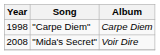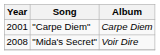"Carpe Diem" | Year: 1998 -> 2001
